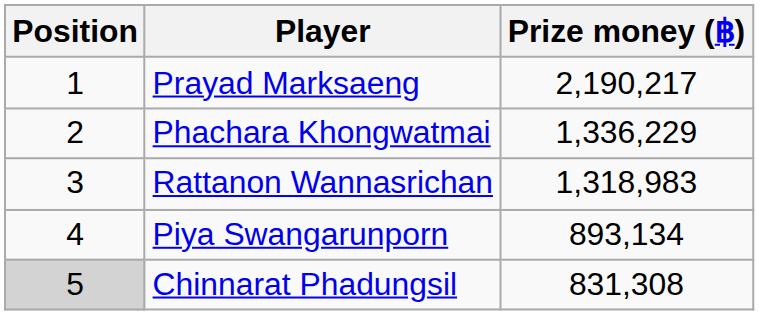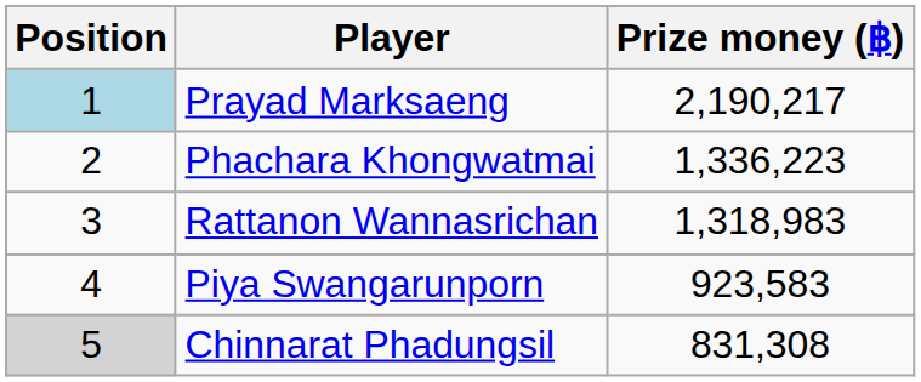Prayad Marksaeng | Position: no background -> lightblue background
Phachara Khongwatmai | Prize money (฿): 1,336,229 -> 1,336,223
Piya Swangarunporn | Prize money (฿): 893,134 -> 923,583
